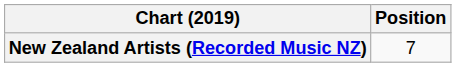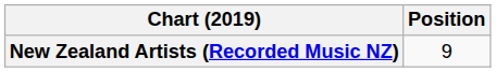New Zealand Artists (Recorded Music NZ) | Position: 7 -> 9
